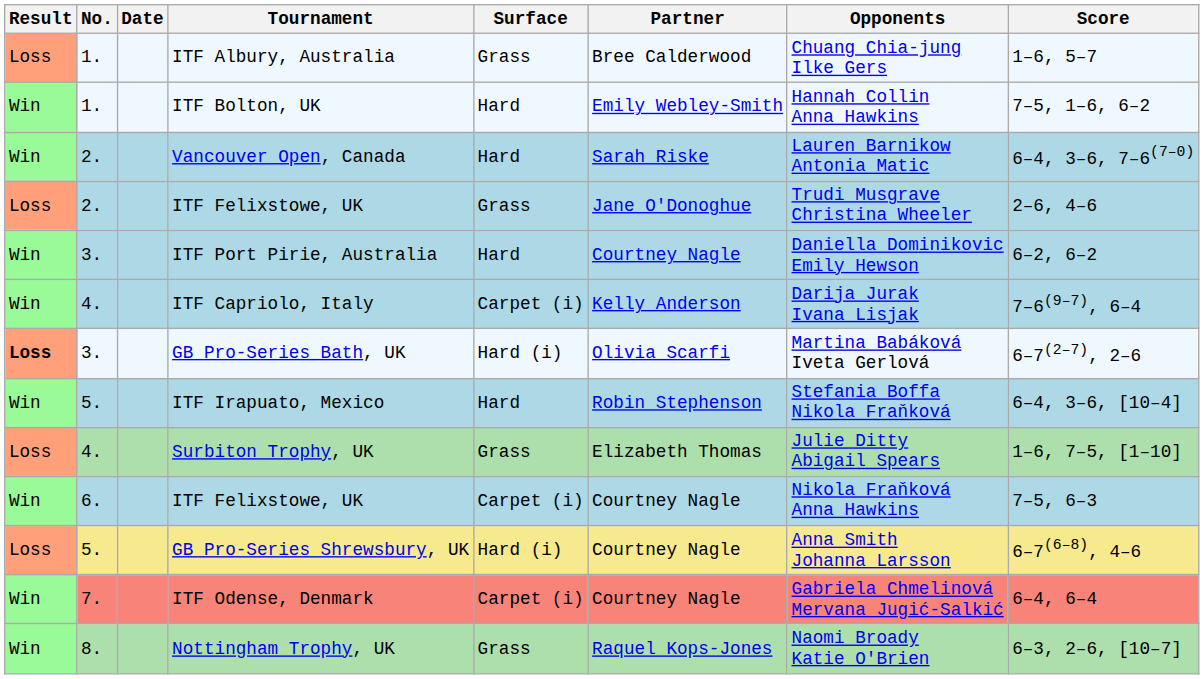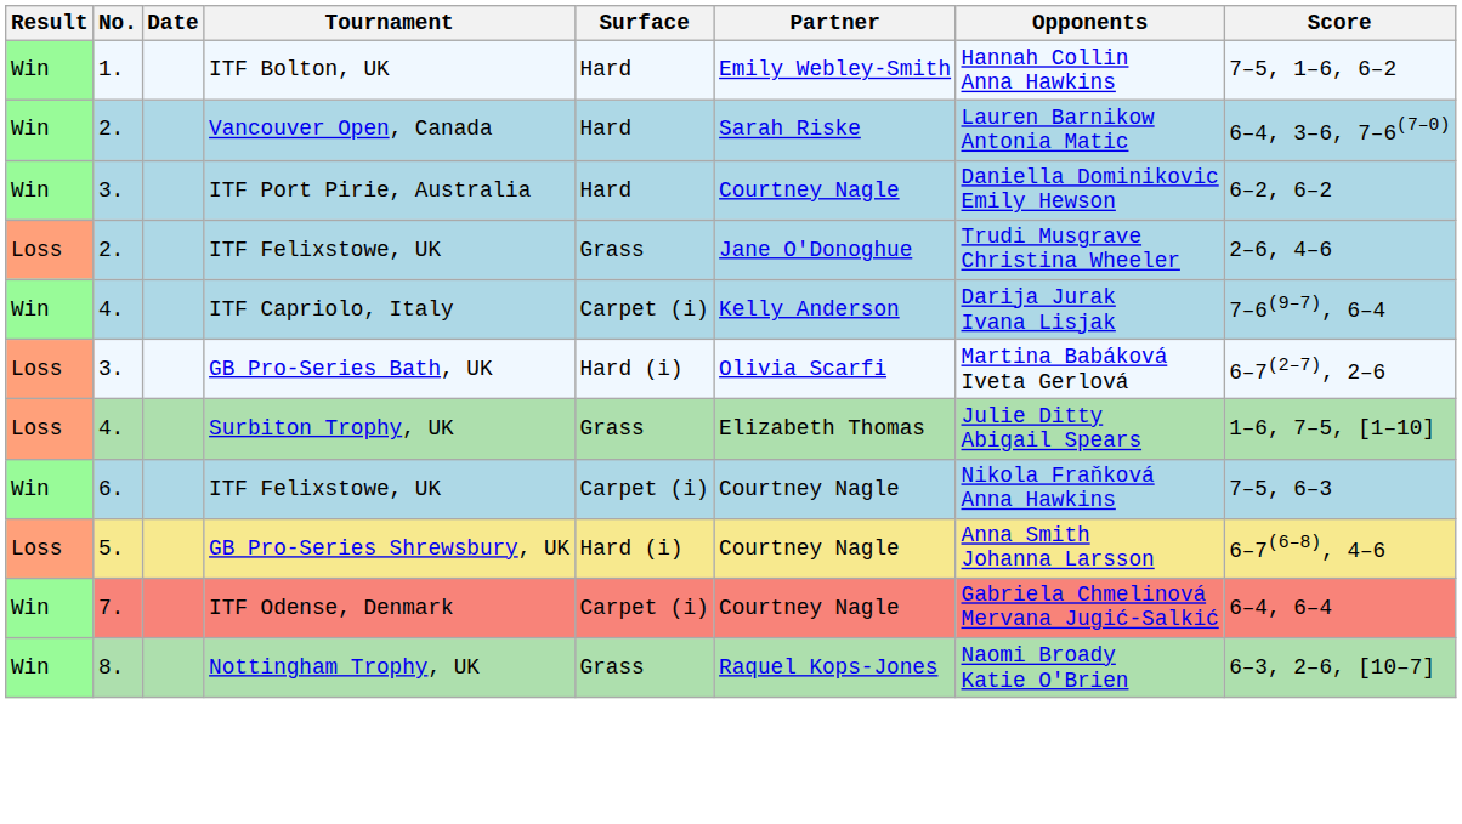- row: Loss | 1. | ITF Albury, Australia | Grass | Bree Calderwood | Chuang Chia-jung Ilke Gers | 1–6, 5–7
rows swapped: 2. / ITF Felixstowe, UK <-> ITF Port Pirie, Australia
GB Pro-Series Bath, UK | Result: bold -> normal
- row: Win | 5. | ITF Irapuato, Mexico | Hard | Robin Stephenson | Stefania Boffa Nikola Fraňková | 6–4, 3–6, [10–4]
